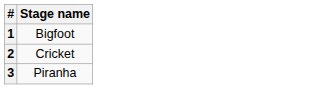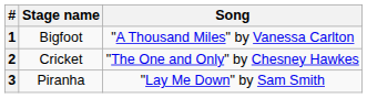+ column: Song | "A Thousand Miles" by Vanessa Carlton | "The One and Only" by Chesney Hawkes | "Lay Me Down" by Sam Smith
